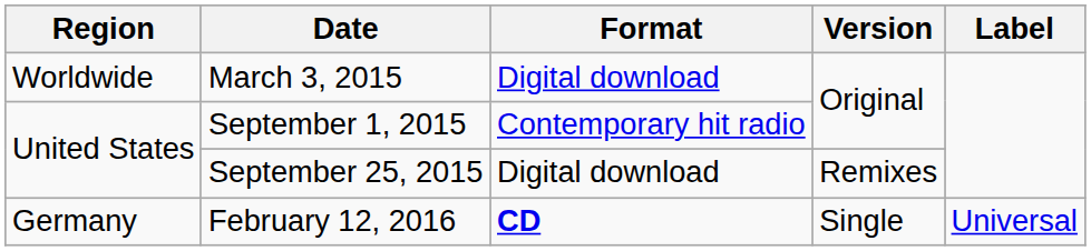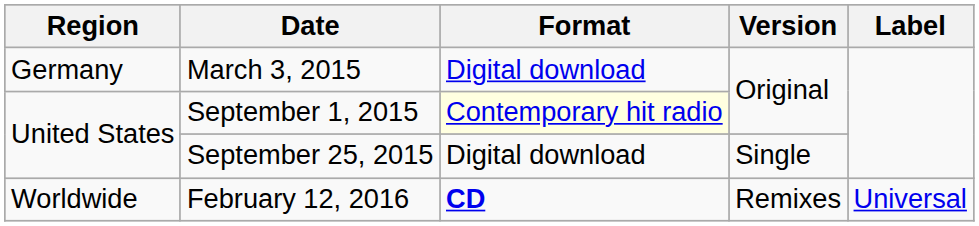March 3, 2015 | Region: Worldwide -> Germany
September 1, 2015 | Format: no background -> lightyellow background
September 25, 2015 | Version: Remixes -> Single
February 12, 2016 | Region: Germany -> Worldwide
February 12, 2016 | Version: Single -> Remixes
